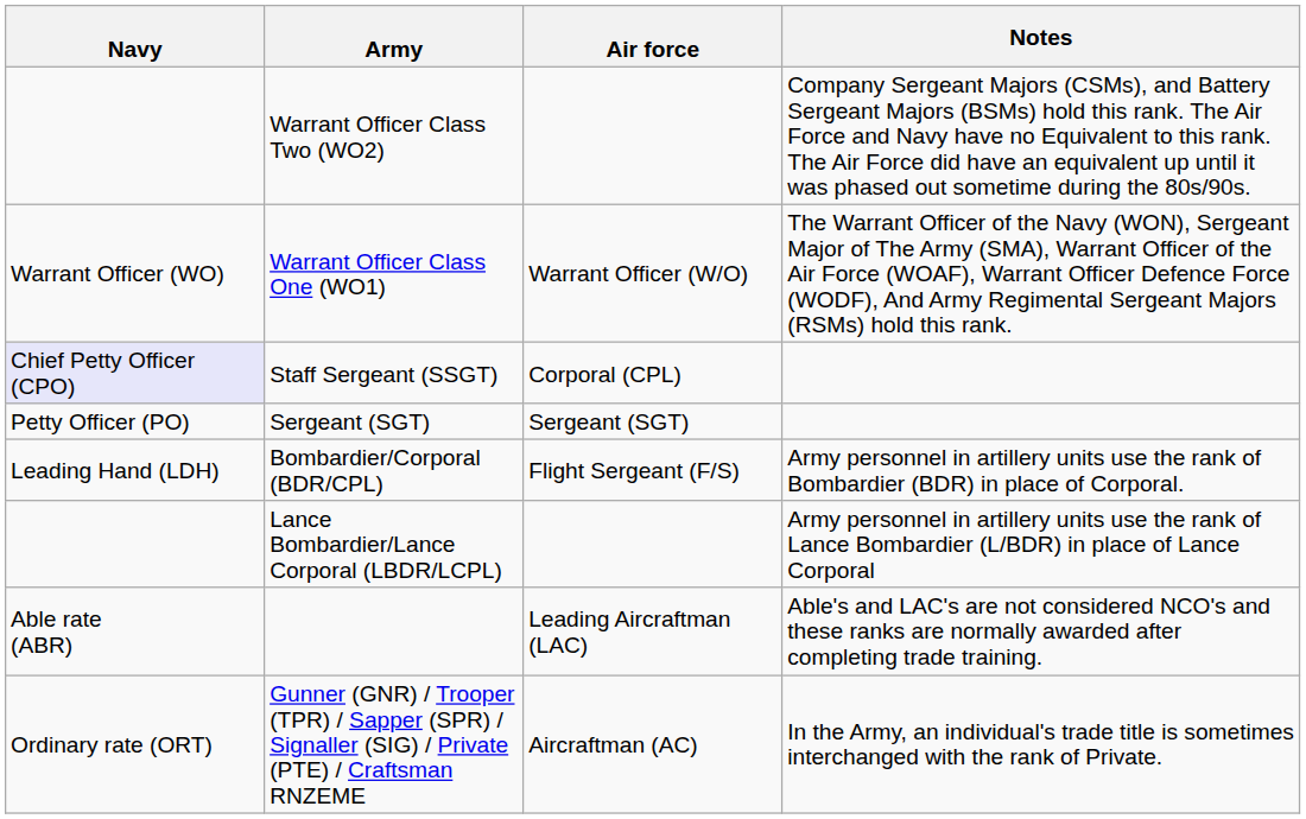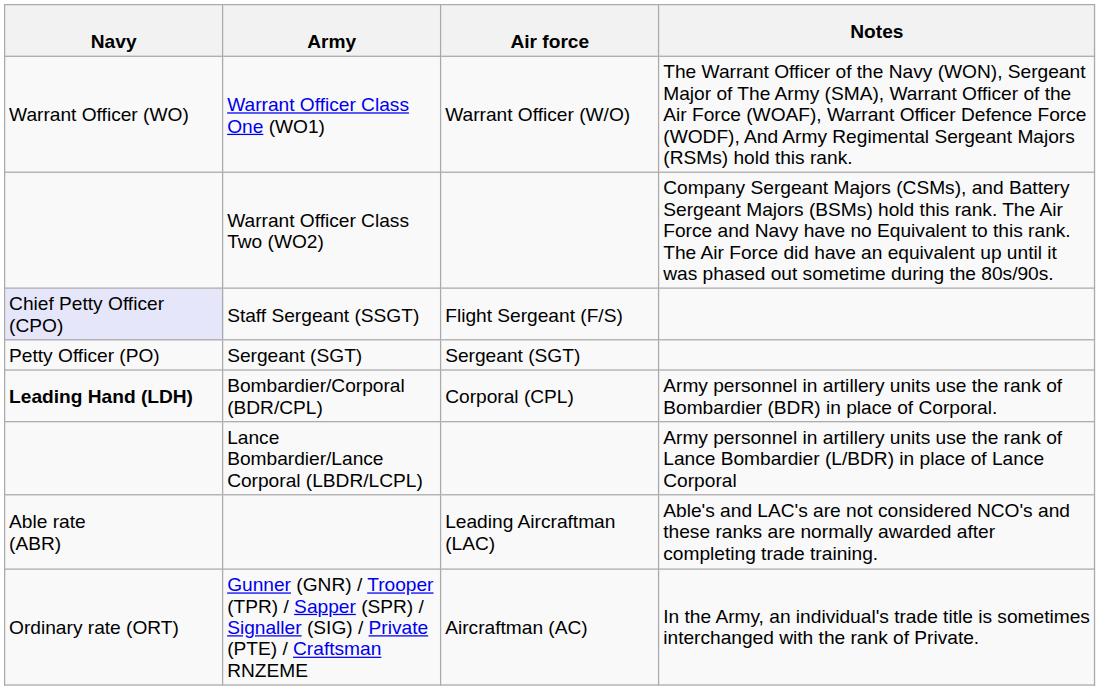rows swapped: Warrant Officer Class One (WO1) <-> Warrant Officer Class Two (WO2)
Staff Sergeant (SSGT) | Air force: Corporal (CPL) -> Flight Sergeant (F/S)
Bombardier/Corporal (BDR/CPL) | Navy: normal -> bold
Bombardier/Corporal (BDR/CPL) | Air force: Flight Sergeant (F/S) -> Corporal (CPL)
